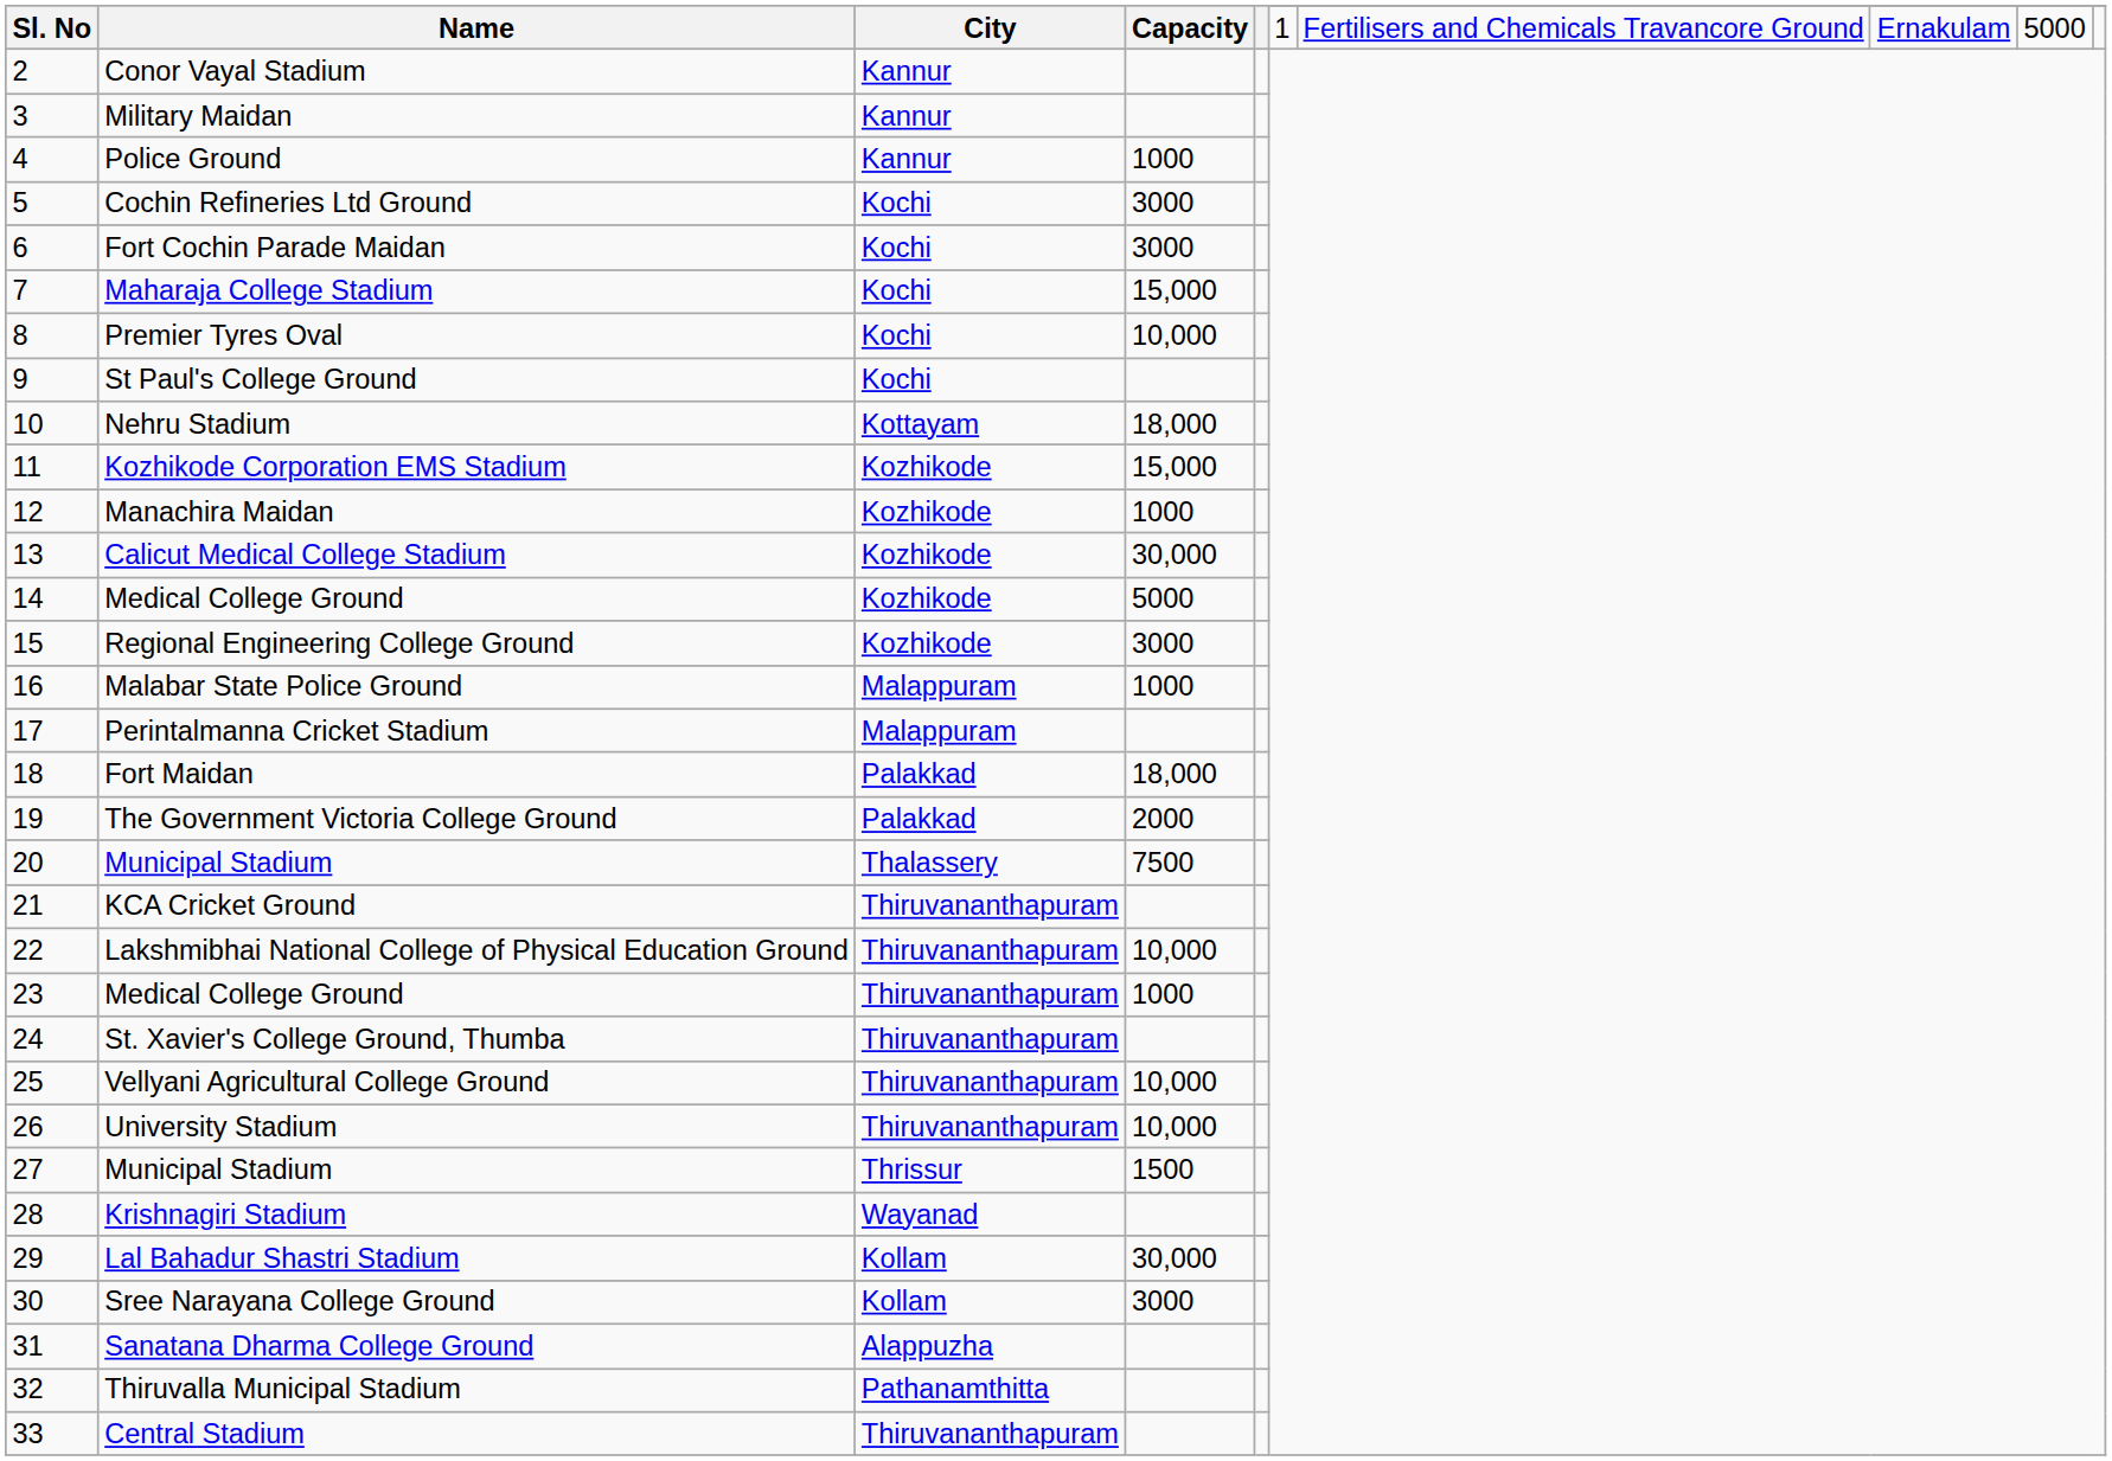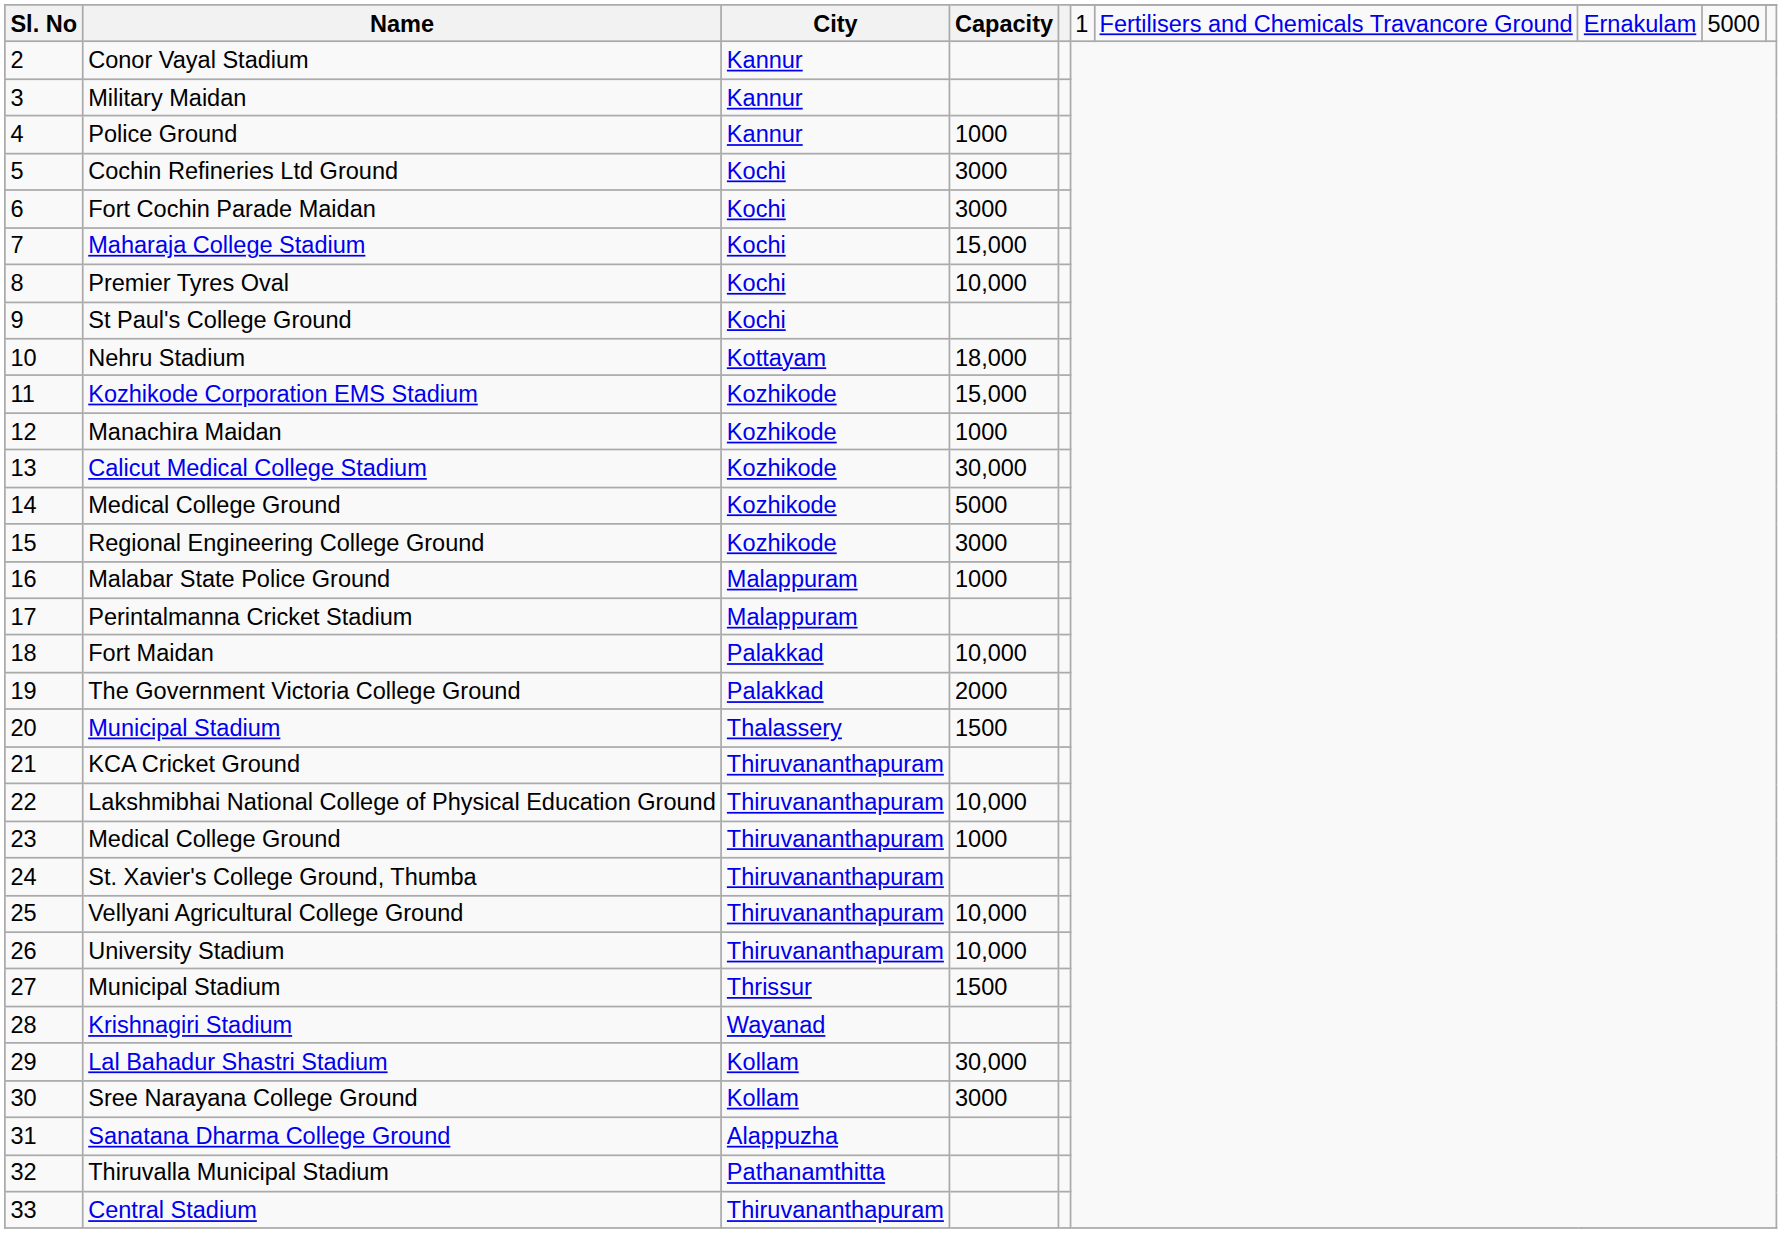Fort Maidan | Capacity: 18,000 -> 10,000
20 / Municipal Stadium | Capacity: 7500 -> 1500
